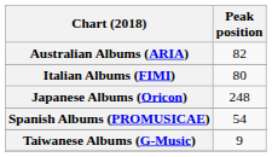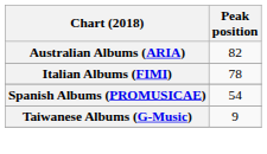Italian Albums (FIMI) | Peak position: 80 -> 78
- row: Japanese Albums (Oricon) | 248
